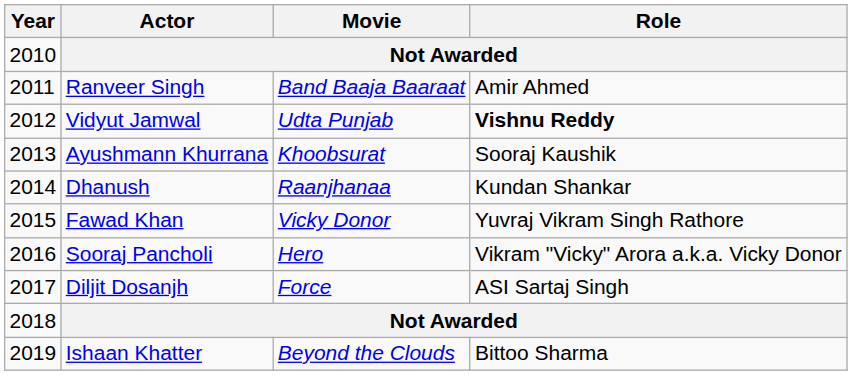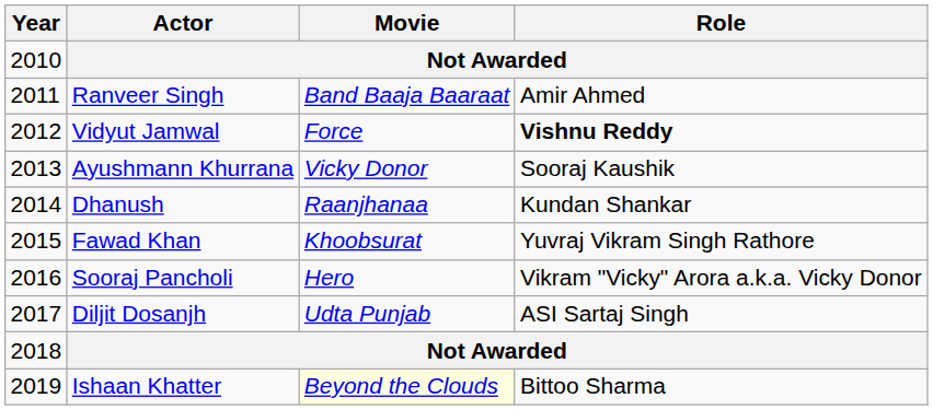Vidyut Jamwal | Movie: Udta Punjab -> Force
Ayushmann Khurrana | Movie: Khoobsurat -> Vicky Donor
Fawad Khan | Movie: Vicky Donor -> Khoobsurat
Diljit Dosanjh | Movie: Force -> Udta Punjab
Ishaan Khatter | Movie: no background -> lightyellow background
